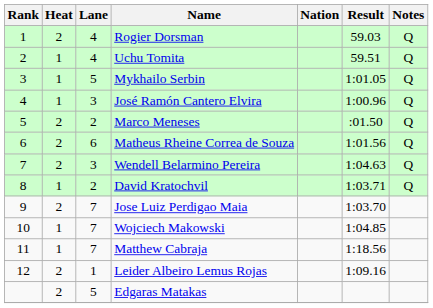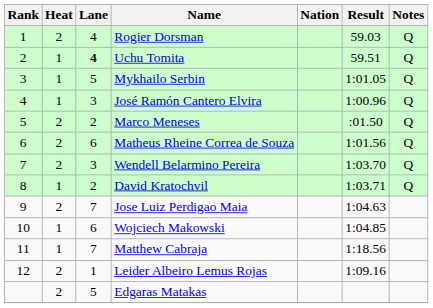Uchu Tomita | Lane: normal -> bold
Wendell Belarmino Pereira | Result: 1:04.63 -> 1:03.70
Jose Luiz Perdigao Maia | Result: 1:03.70 -> 1:04.63
Wojciech Makowski | Lane: 7 -> 6
